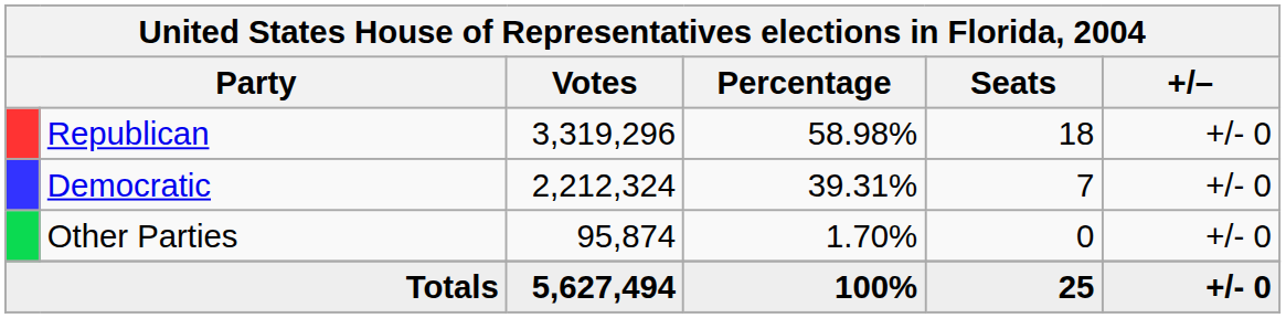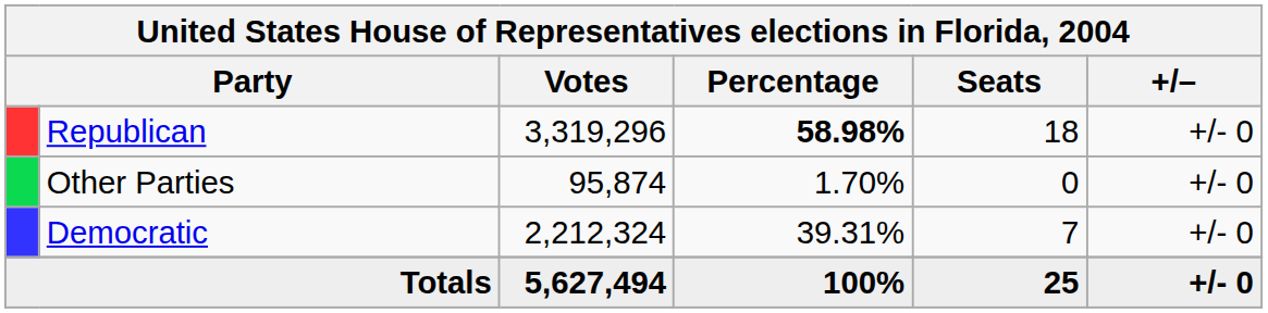Republican | Percentage: normal -> bold
rows swapped: Democratic <-> Other Parties
